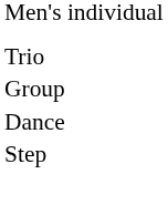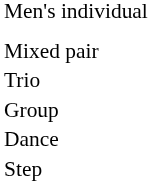+ row: Mixed pair
